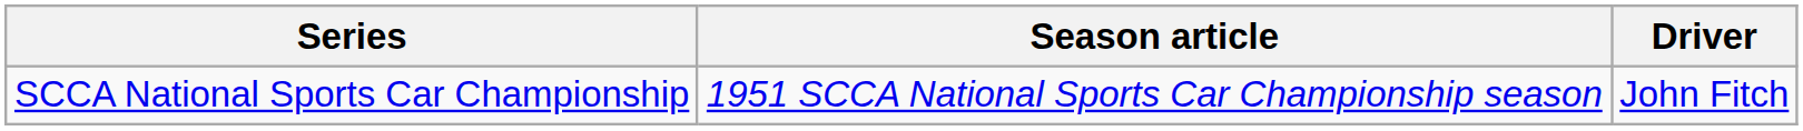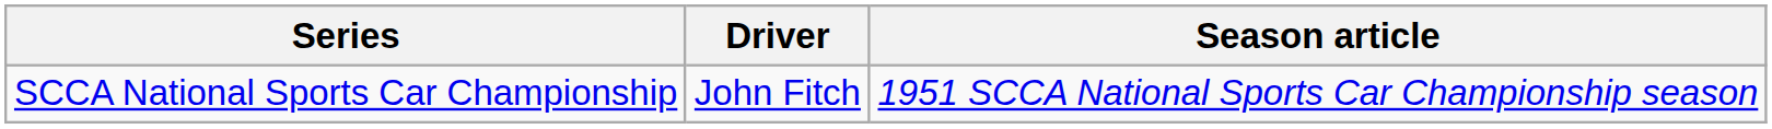columns swapped: Driver <-> Season article
